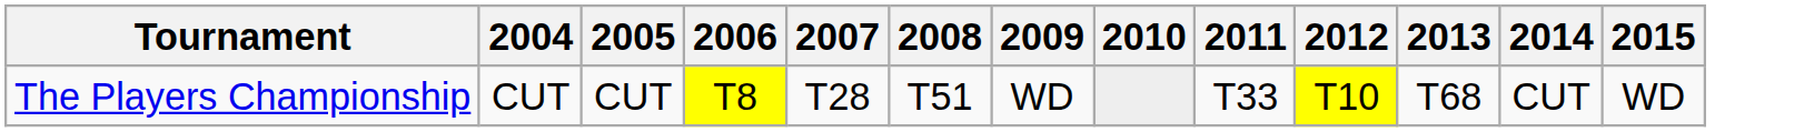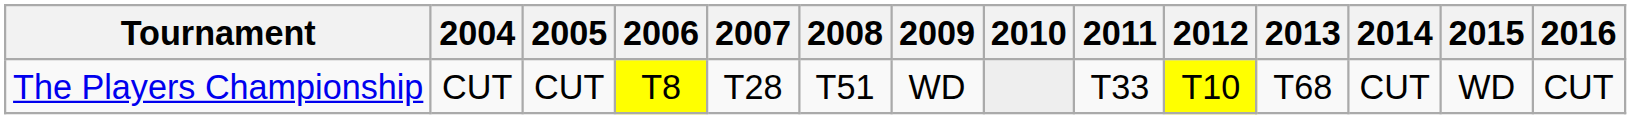+ column: 2016 | CUT
